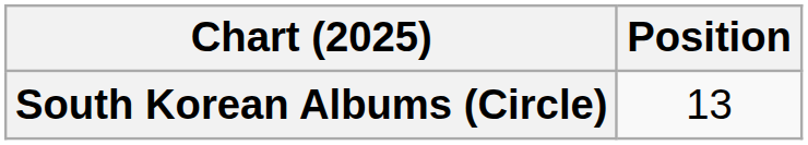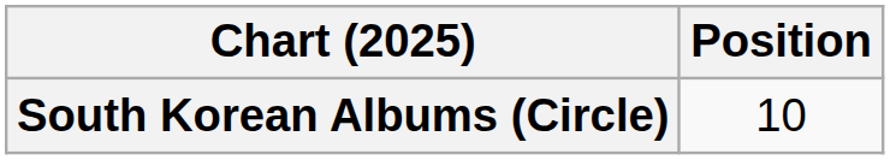South Korean Albums (Circle) | Position: 13 -> 10
